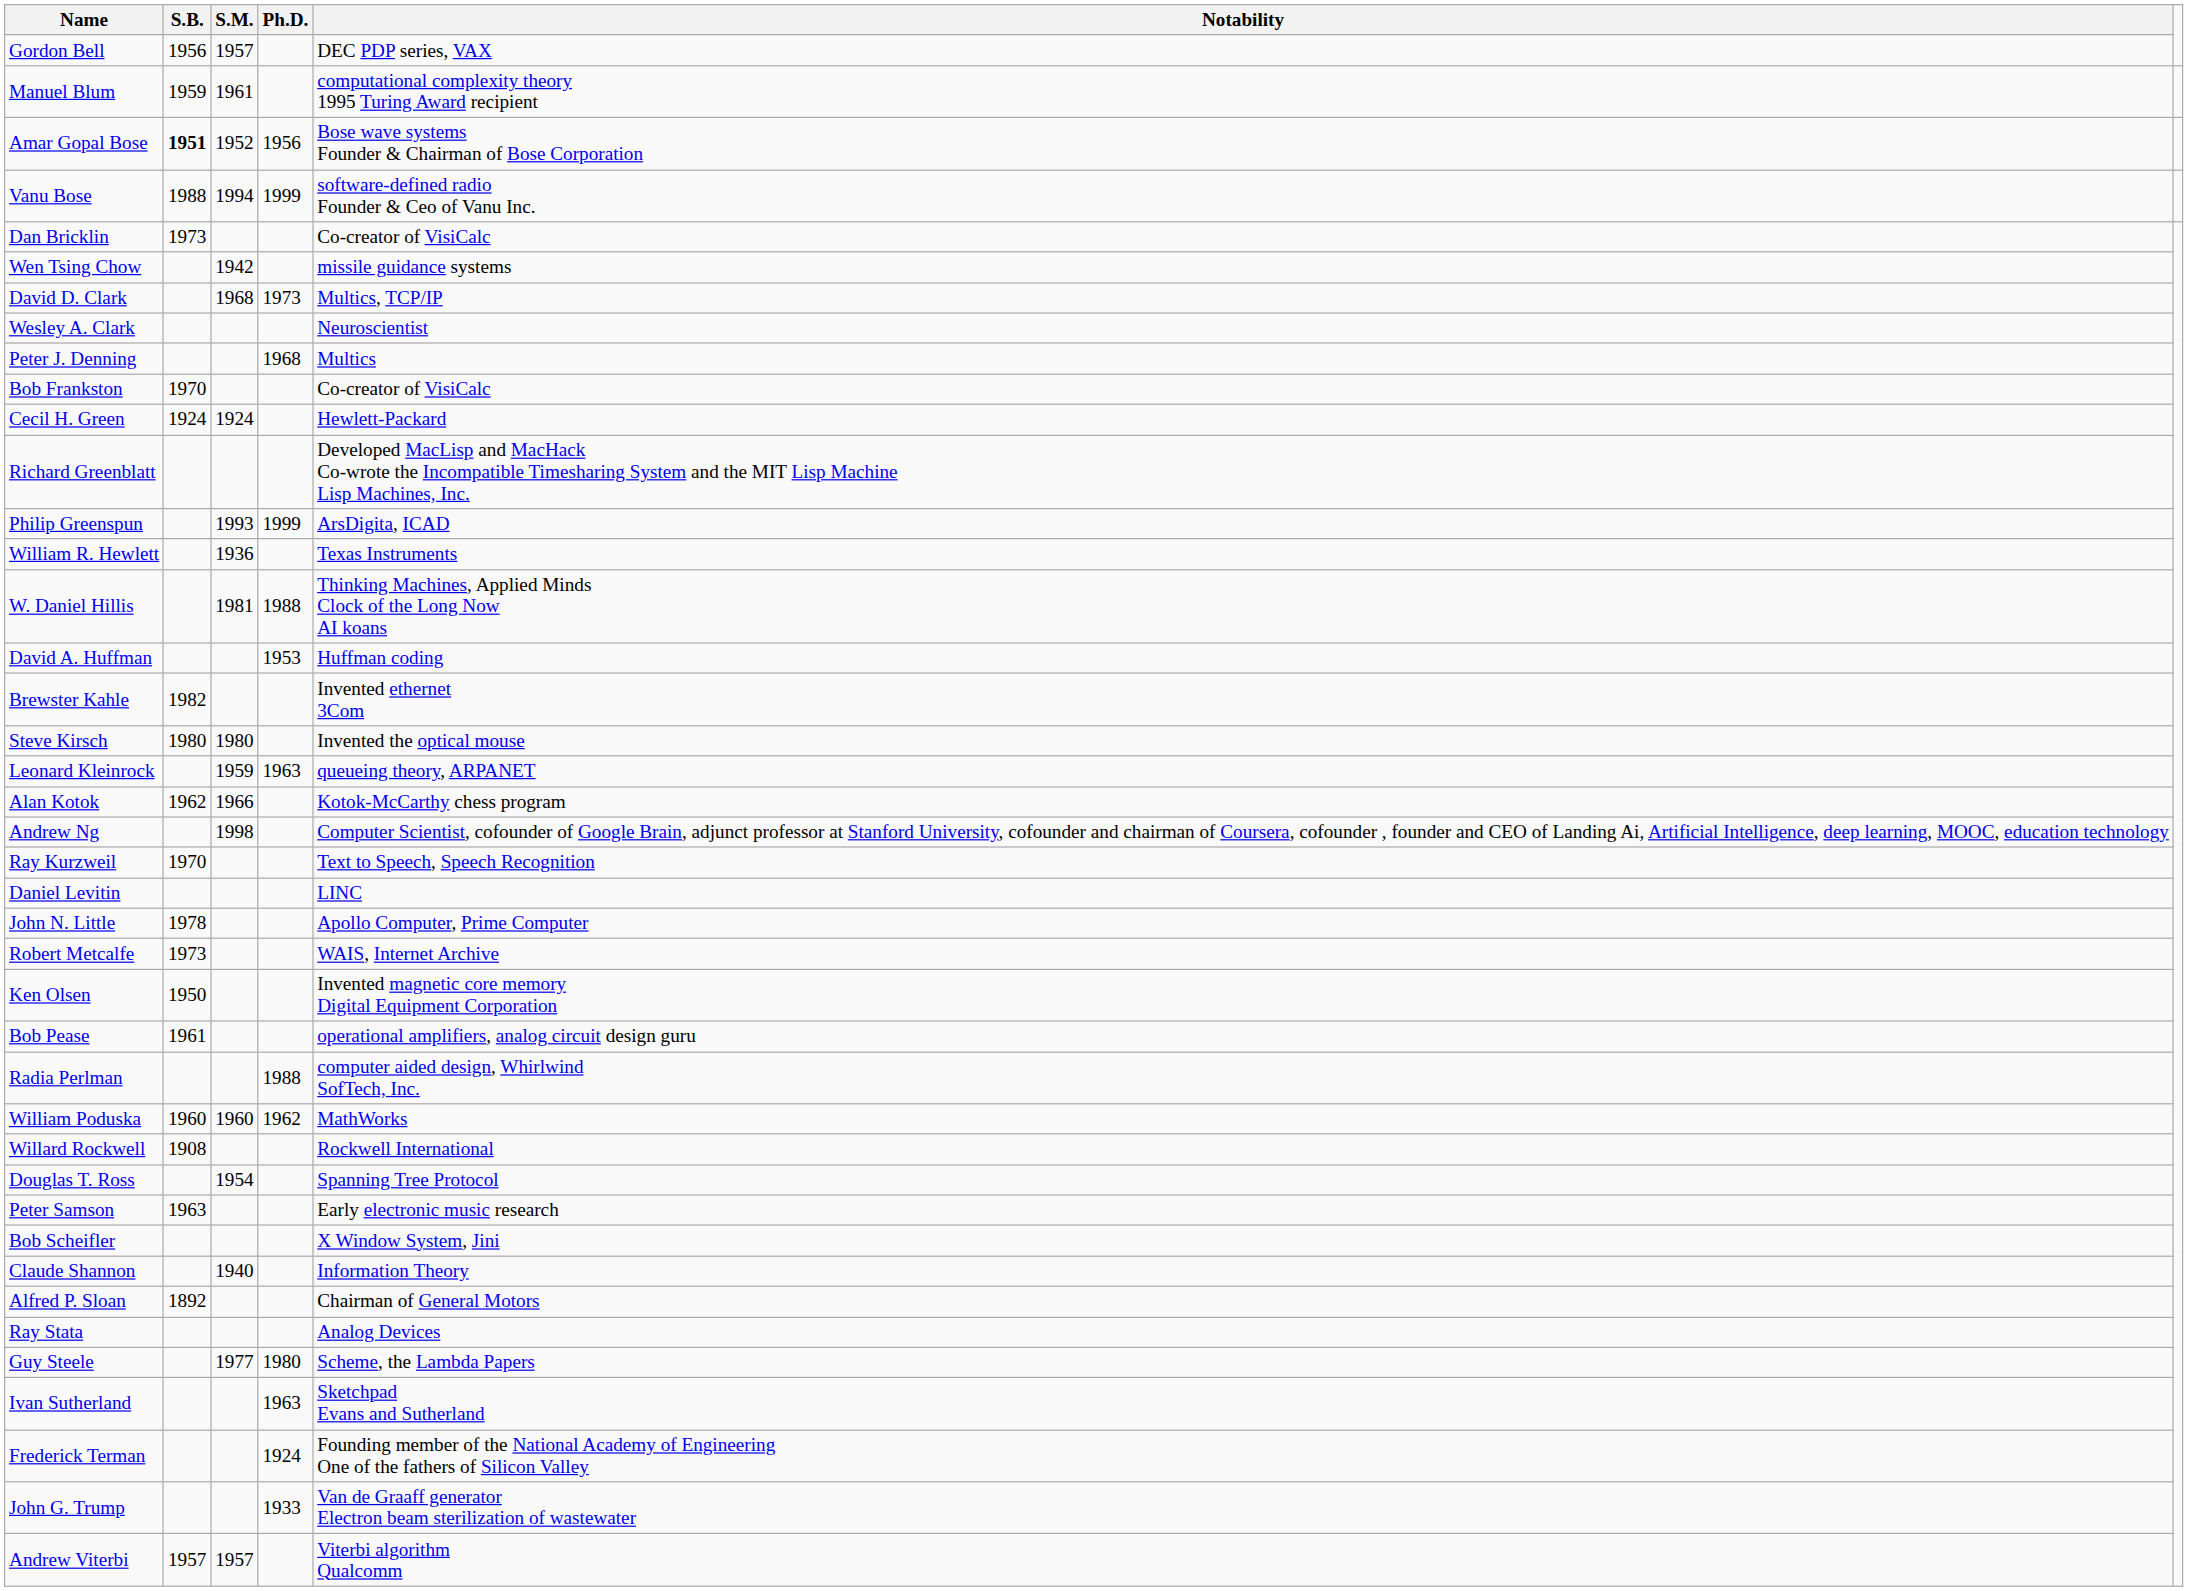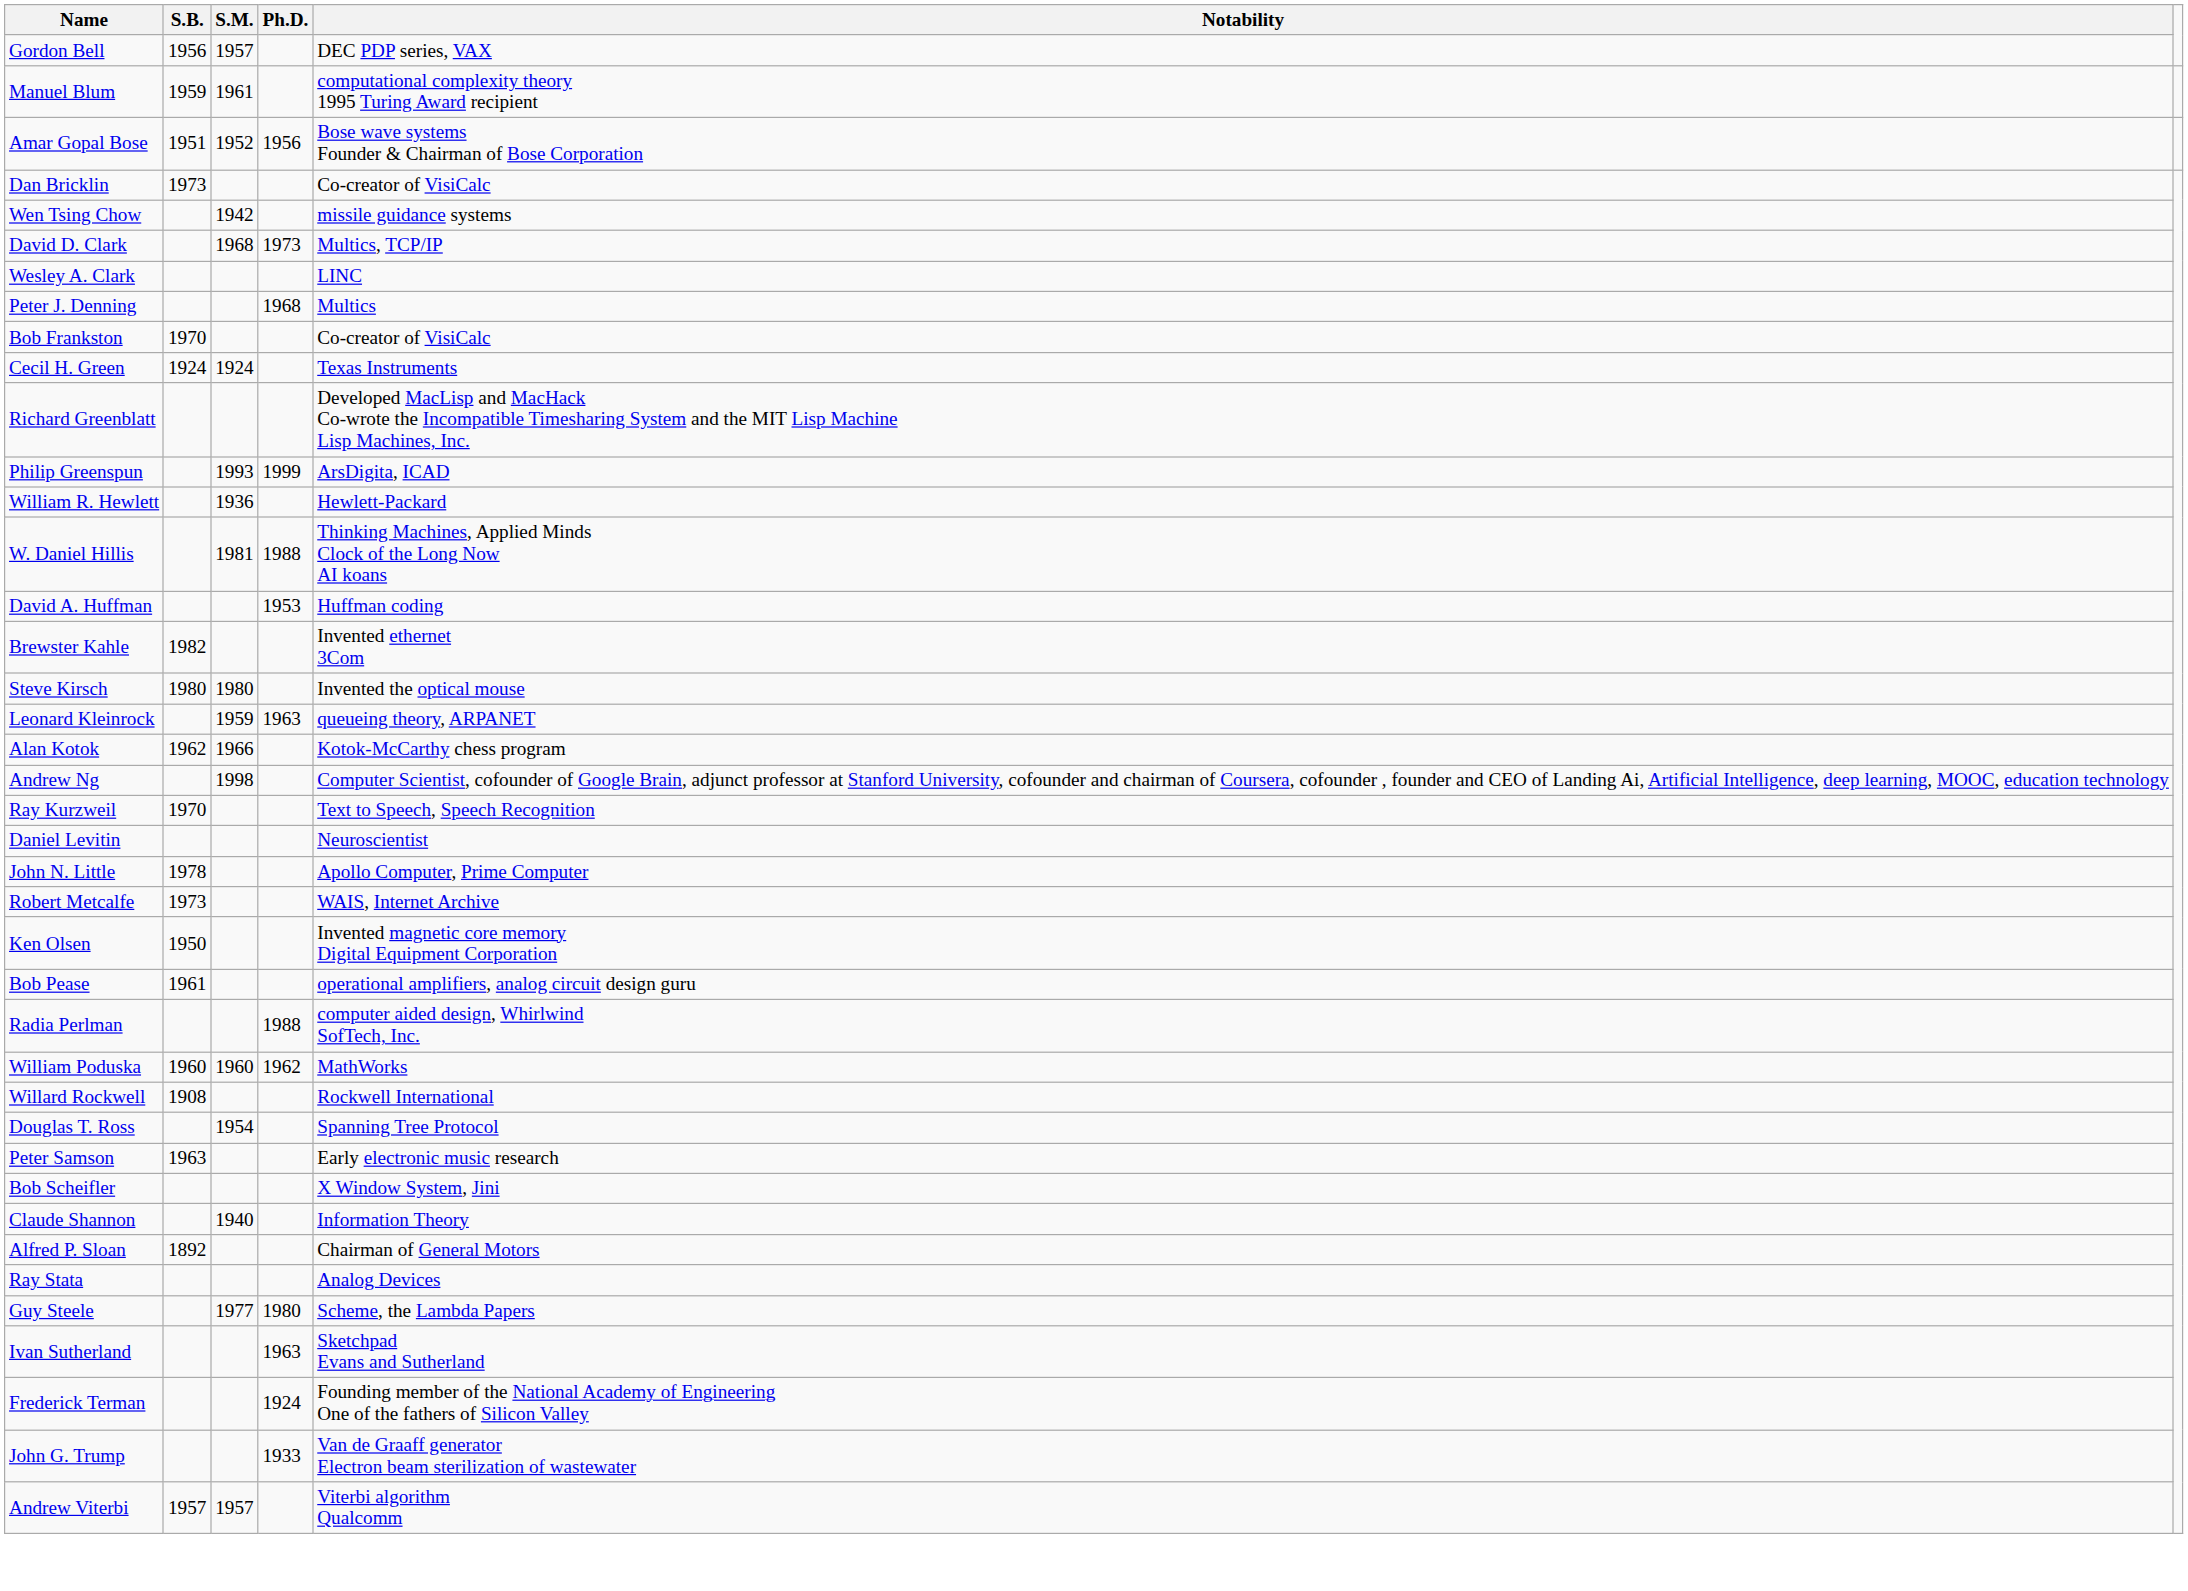Amar Gopal Bose | S.B.: bold -> normal
- row: Vanu Bose | 1988 | 1994 | 1999 | software-defined radio Founder & Ceo of Vanu Inc.
Wesley A. Clark | Notability: Neuroscientist -> LINC
Cecil H. Green | Notability: Hewlett-Packard -> Texas Instruments
William R. Hewlett | Notability: Texas Instruments -> Hewlett-Packard
Daniel Levitin | Notability: LINC -> Neuroscientist
